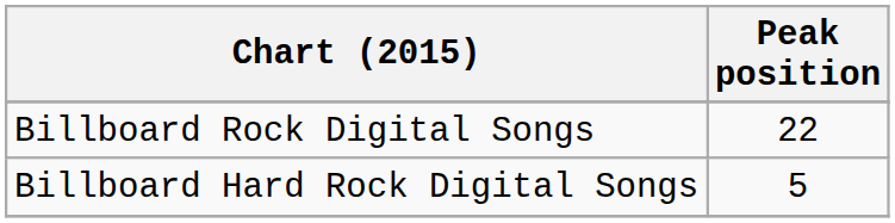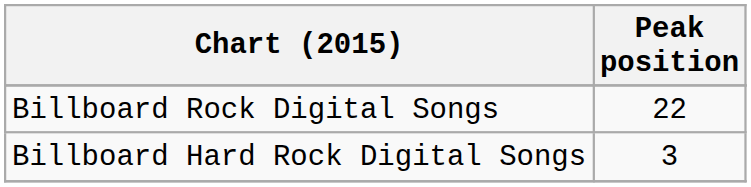Billboard Hard Rock Digital Songs | Peak position: 5 -> 3
